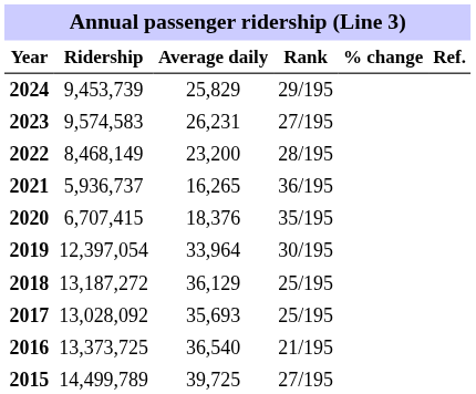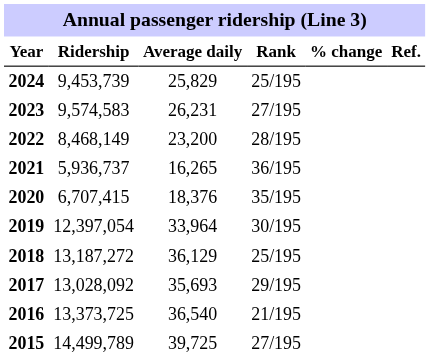2024 | Rank: 29/195 -> 25/195
2017 | Rank: 25/195 -> 29/195
